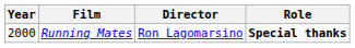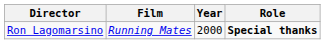columns swapped: Year <-> Director
